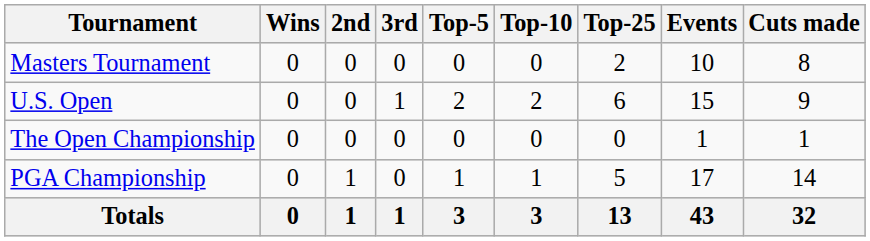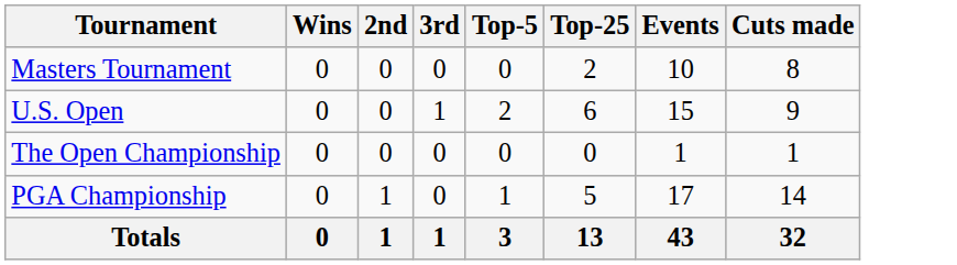- column: Top-10 | 0 | 2 | 0 | 1 | 3
